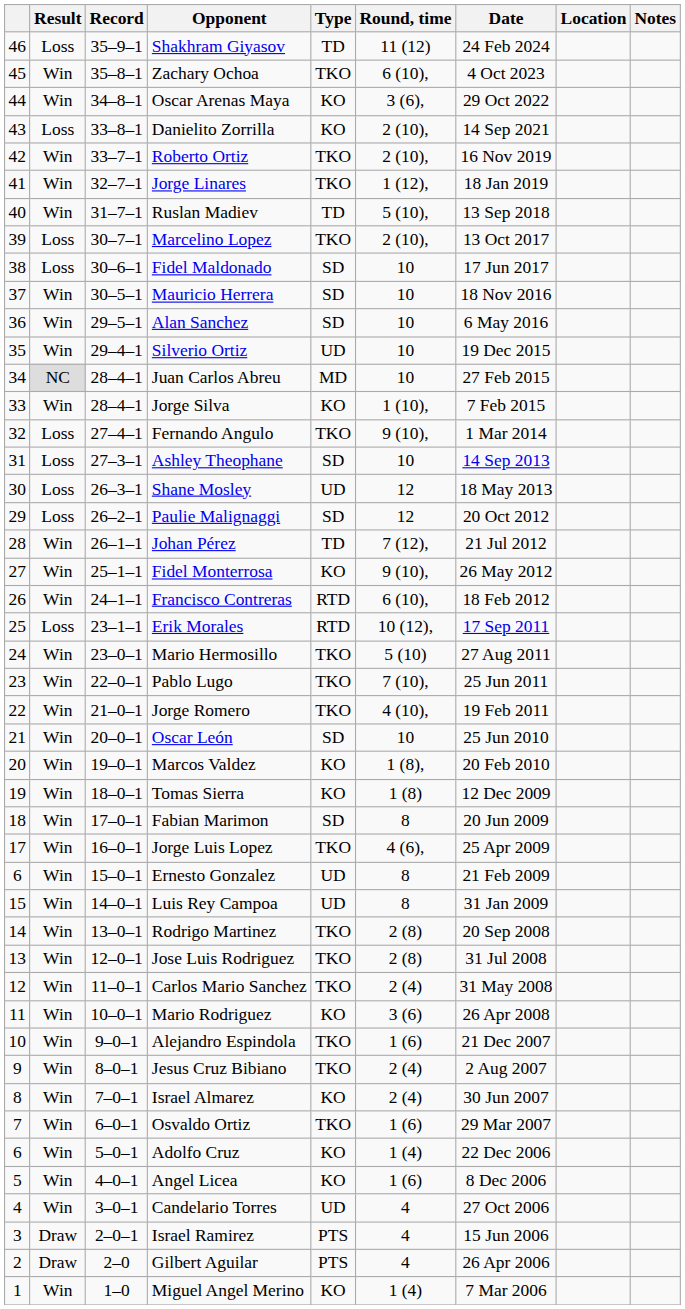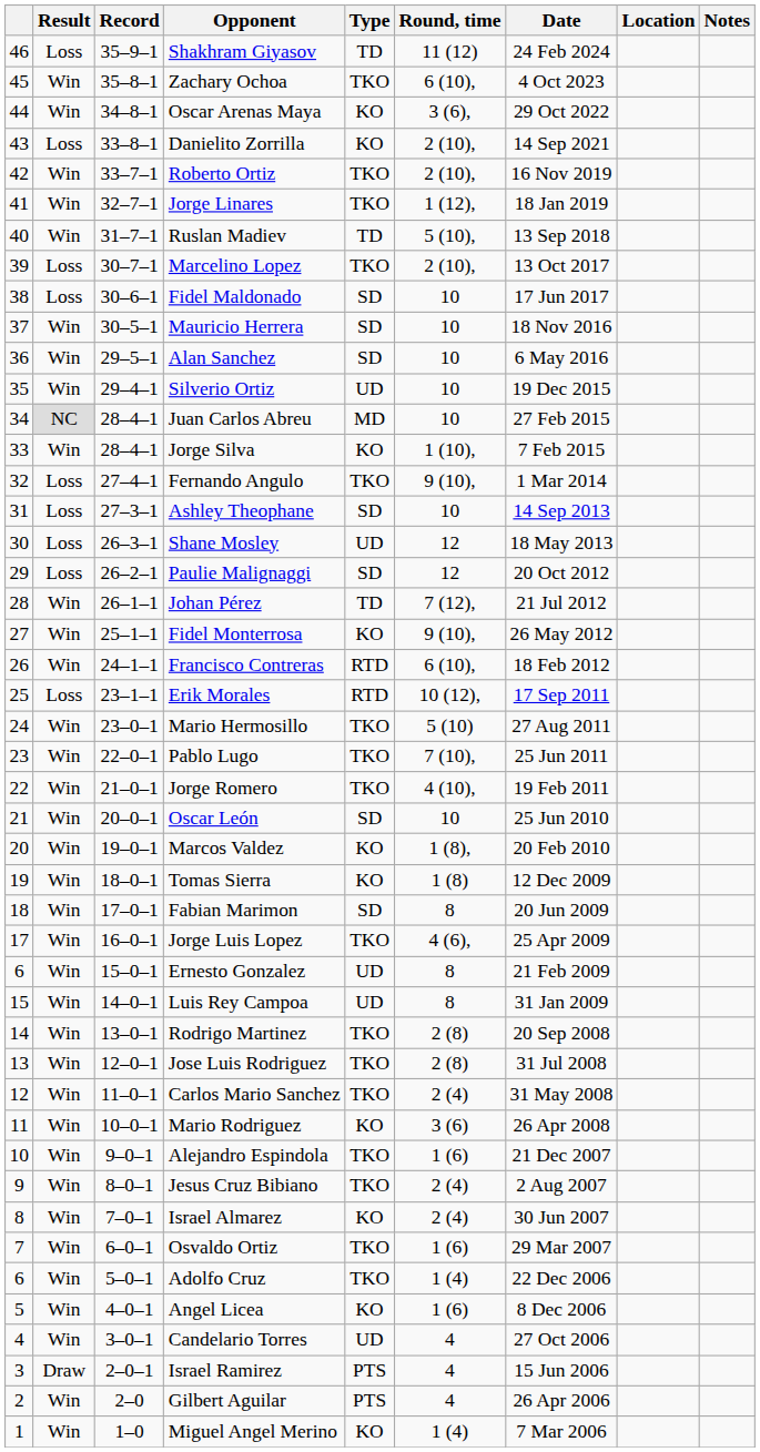Adolfo Cruz | Type: KO -> TKO
Gilbert Aguilar | Result: Draw -> Win
